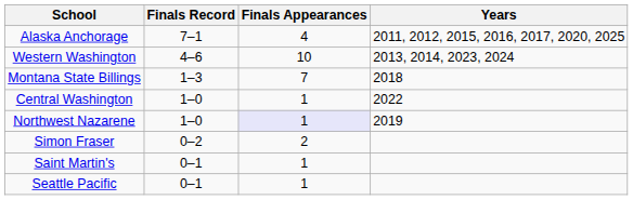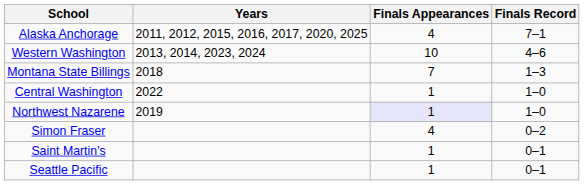columns swapped: Finals Record <-> Years
Simon Fraser | Finals Appearances: 2 -> 4
